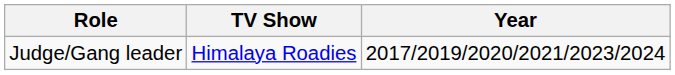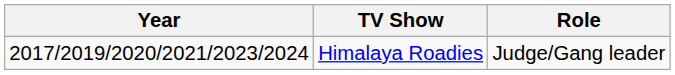columns swapped: Year <-> Role
